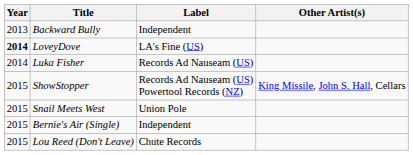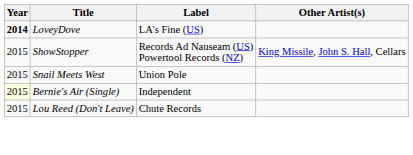- row: 2013 | Backward Bully | Independent
- row: 2014 | Luka Fisher | Records Ad Nauseam (US)
Bernie's Air (Single) | Year: no background -> lightyellow background
